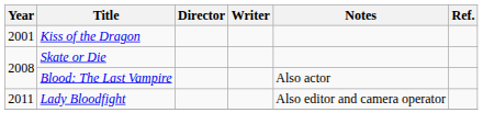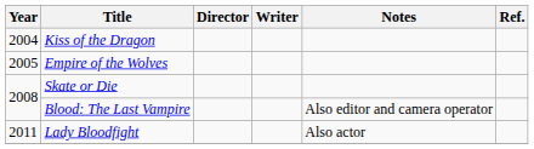Kiss of the Dragon | Year: 2001 -> 2004
+ row: 2005 | Empire of the Wolves
Blood: The Last Vampire | Notes: Also actor -> Also editor and camera operator
Lady Bloodfight | Notes: Also editor and camera operator -> Also actor
